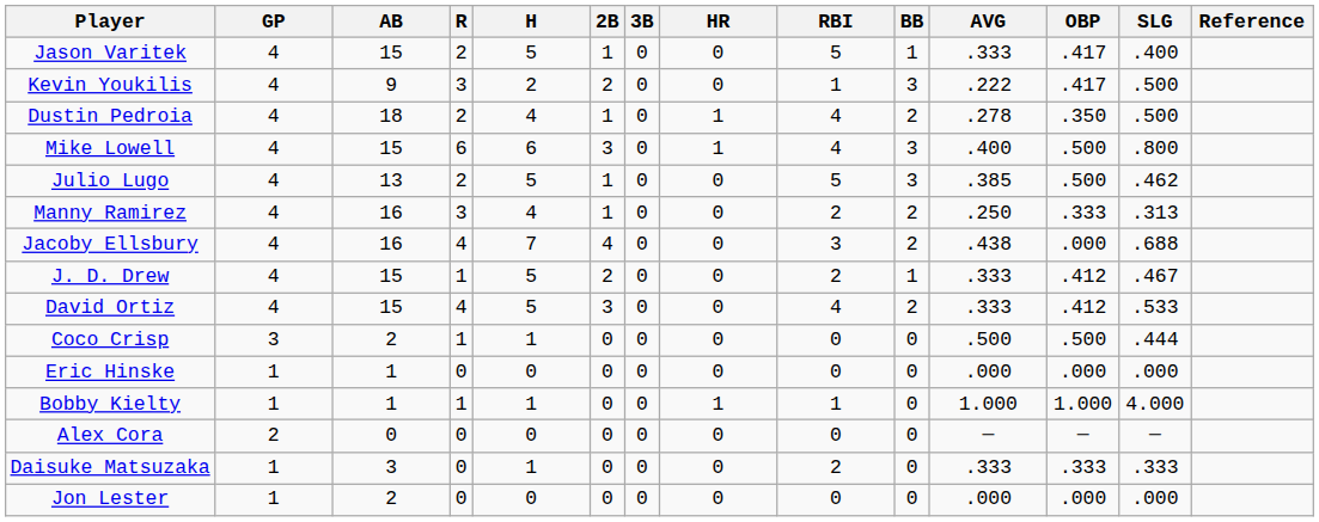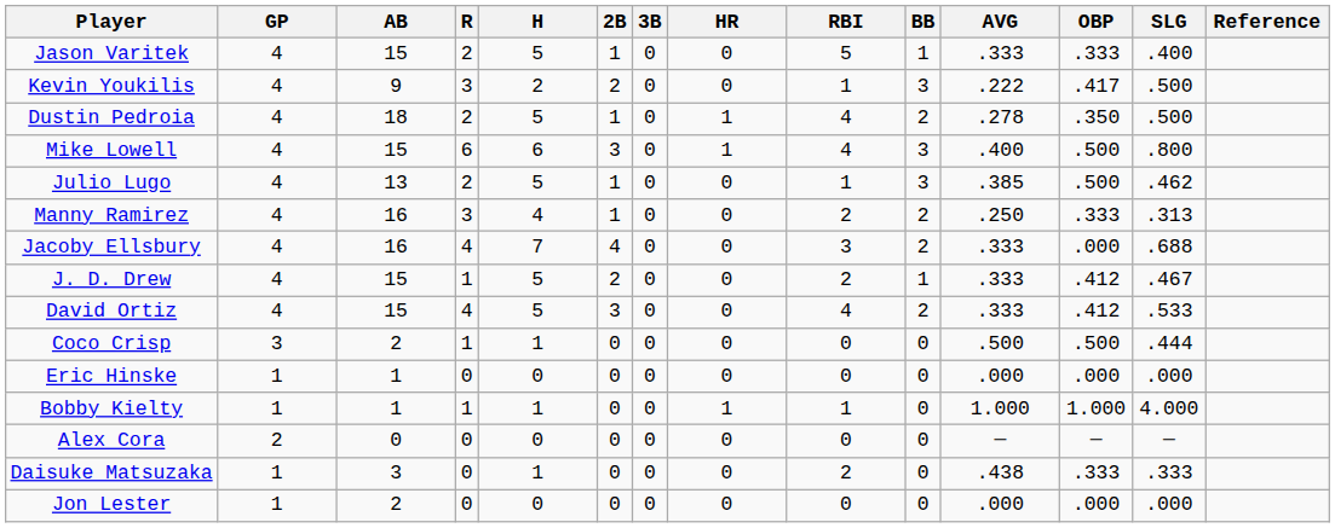Jason Varitek | OBP: .417 -> .333
Dustin Pedroia | H: 4 -> 5
Julio Lugo | RBI: 5 -> 1
Jacoby Ellsbury | AVG: .438 -> .333
Daisuke Matsuzaka | AVG: .333 -> .438
